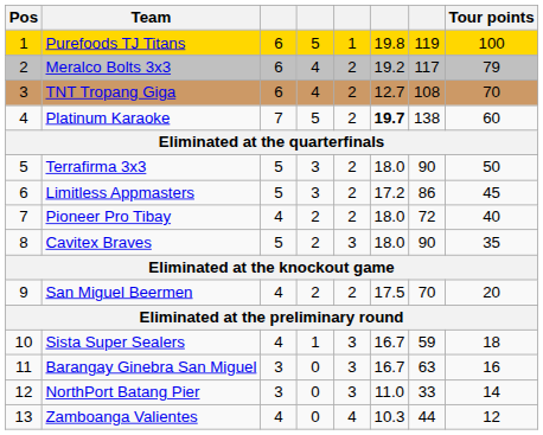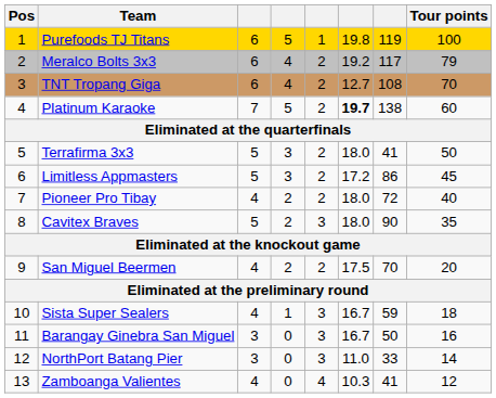Terrafirma 3x3 | column 7: 90 -> 41
Barangay Ginebra San Miguel | column 7: 63 -> 50
Zamboanga Valientes | column 7: 44 -> 41
